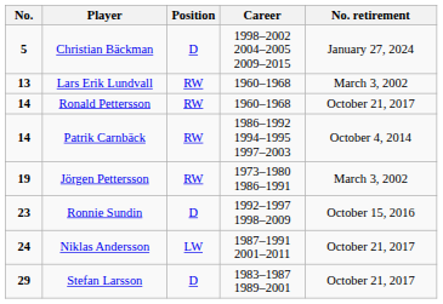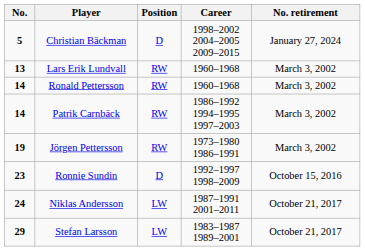Ronald Pettersson | No. retirement: October 21, 2017 -> March 3, 2002
Patrik Carnbäck | No. retirement: October 4, 2014 -> March 3, 2002
Stefan Larsson | Position: D -> LW
